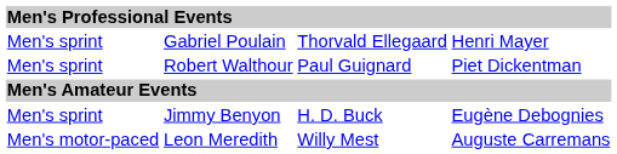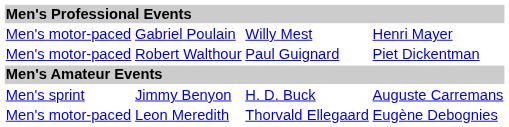Gabriel Poulain | column 1: Men's sprint -> Men's motor-paced
Gabriel Poulain | column 3: Thorvald Ellegaard -> Willy Mest
Robert Walthour | column 1: Men's sprint -> Men's motor-paced
Jimmy Benyon | column 4: Eugène Debognies -> Auguste Carremans
Leon Meredith | column 3: Willy Mest -> Thorvald Ellegaard
Leon Meredith | column 4: Auguste Carremans -> Eugène Debognies
